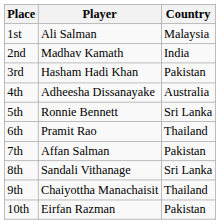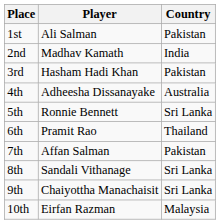1st | Country: Malaysia -> Pakistan
9th | Country: Thailand -> Sri Lanka
10th | Country: Pakistan -> Malaysia
